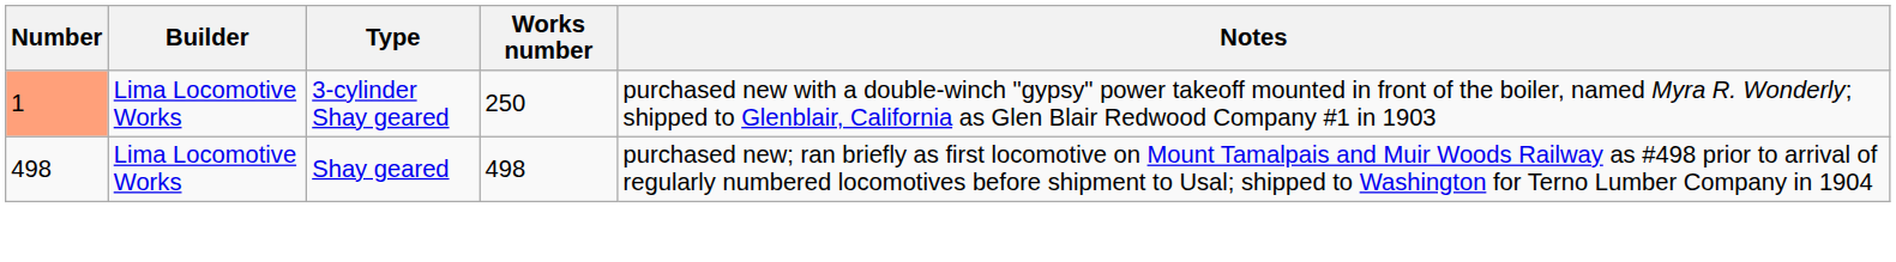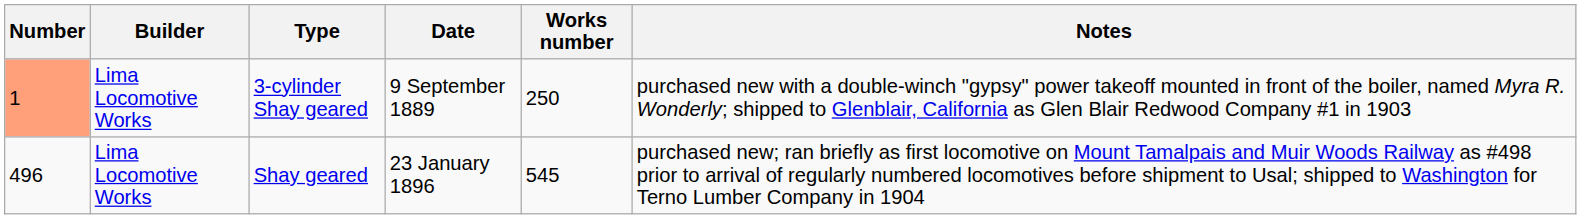+ column: Date | 9 September 1889 | 23 January 1896
Shay geared | Number: 498 -> 496
Shay geared | Works number: 498 -> 545
